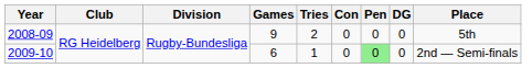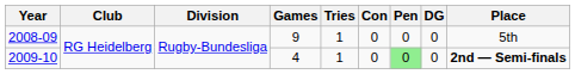2008-09 | Tries: 2 -> 1
2009-10 | Games: 6 -> 4
2009-10 | Place: normal -> bold
